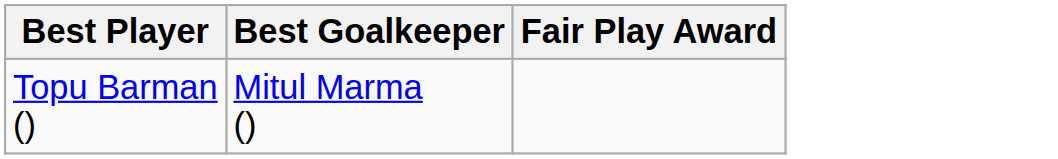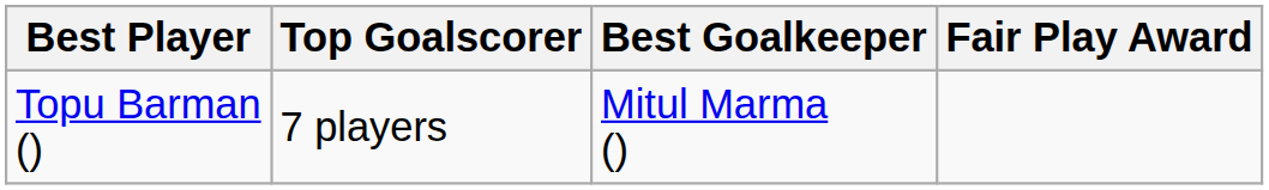+ column: Top Goalscorer | 7 players
